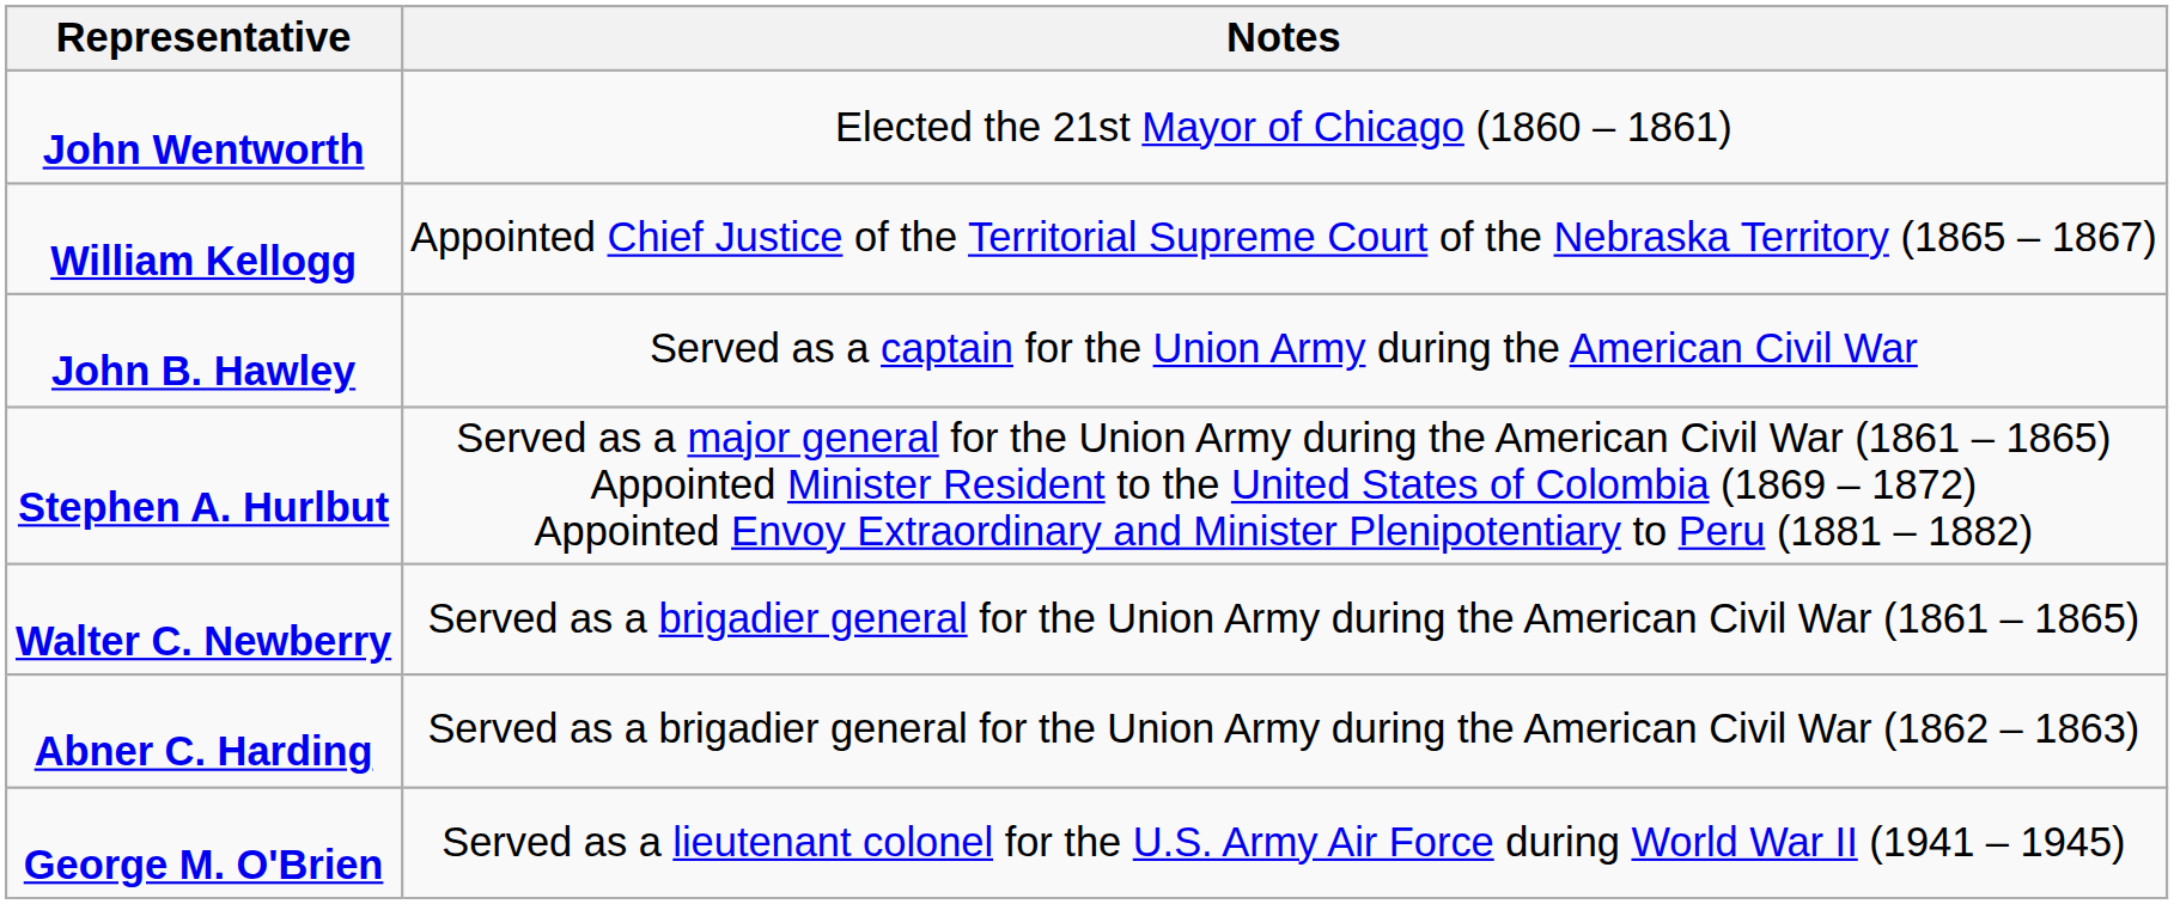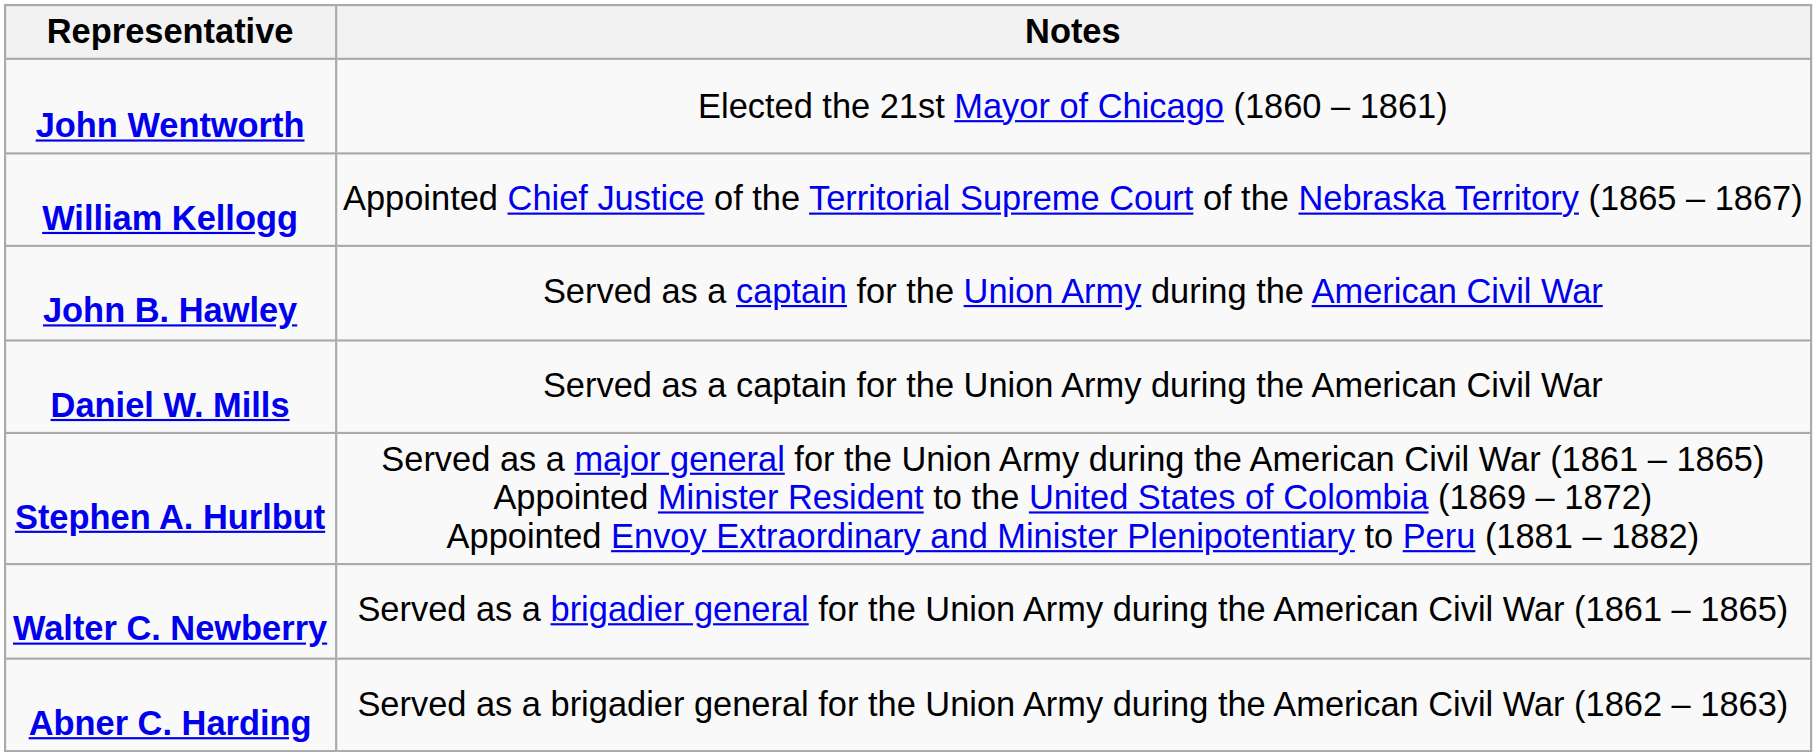+ row: Daniel W. Mills | Served as a captain for the Union Army during the American Civil War
- row: George M. O'Brien | Served as a lieutenant colonel for the U.S. Army Air Force during World War II (1941 – 1945)
